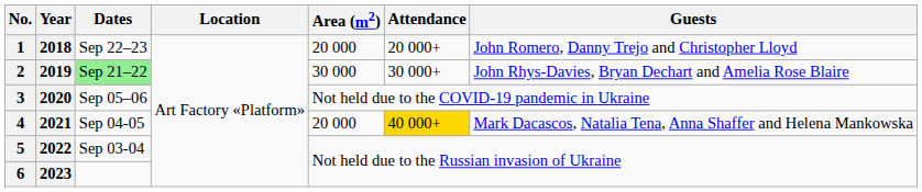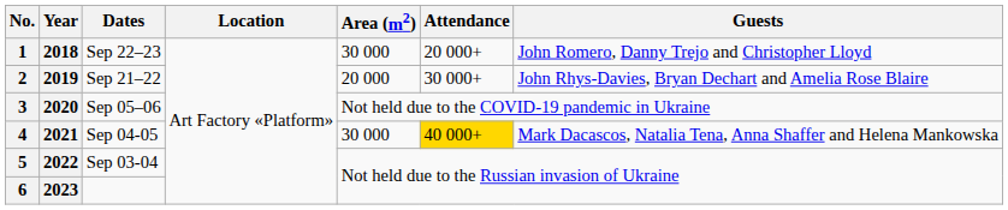1 | Area (m2): 20 000 -> 30 000
2 | Dates: lightgreen background -> no background
2 | Area (m2): 30 000 -> 20 000
4 | Area (m2): 20 000 -> 30 000
